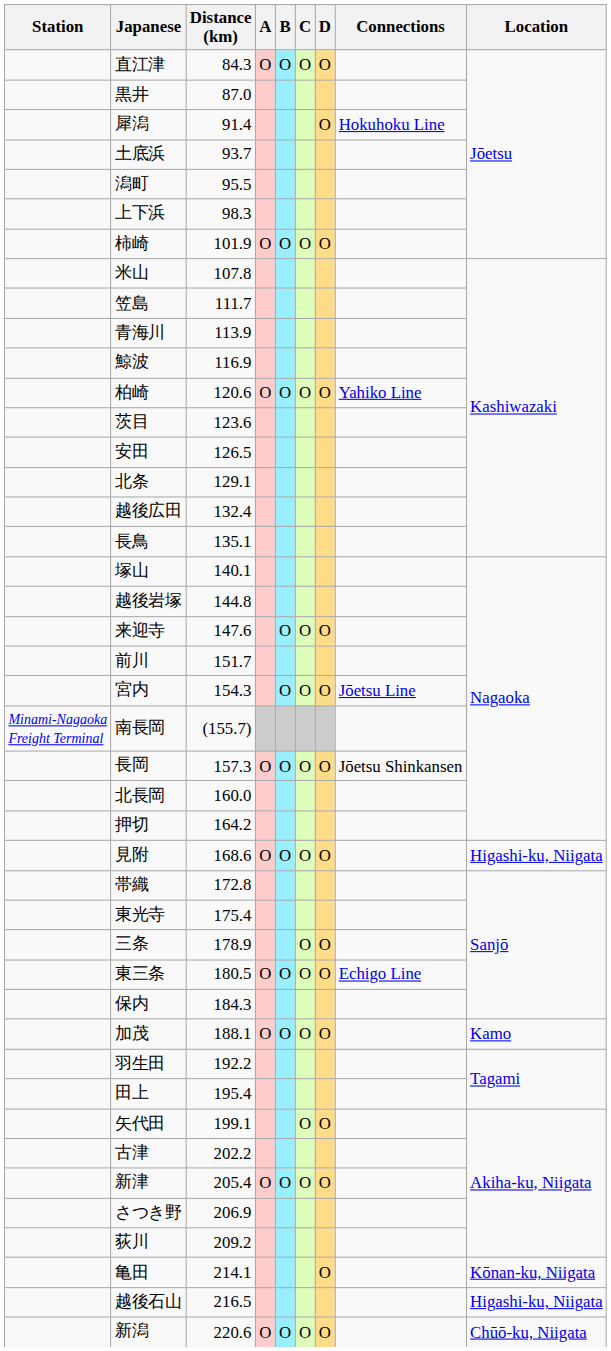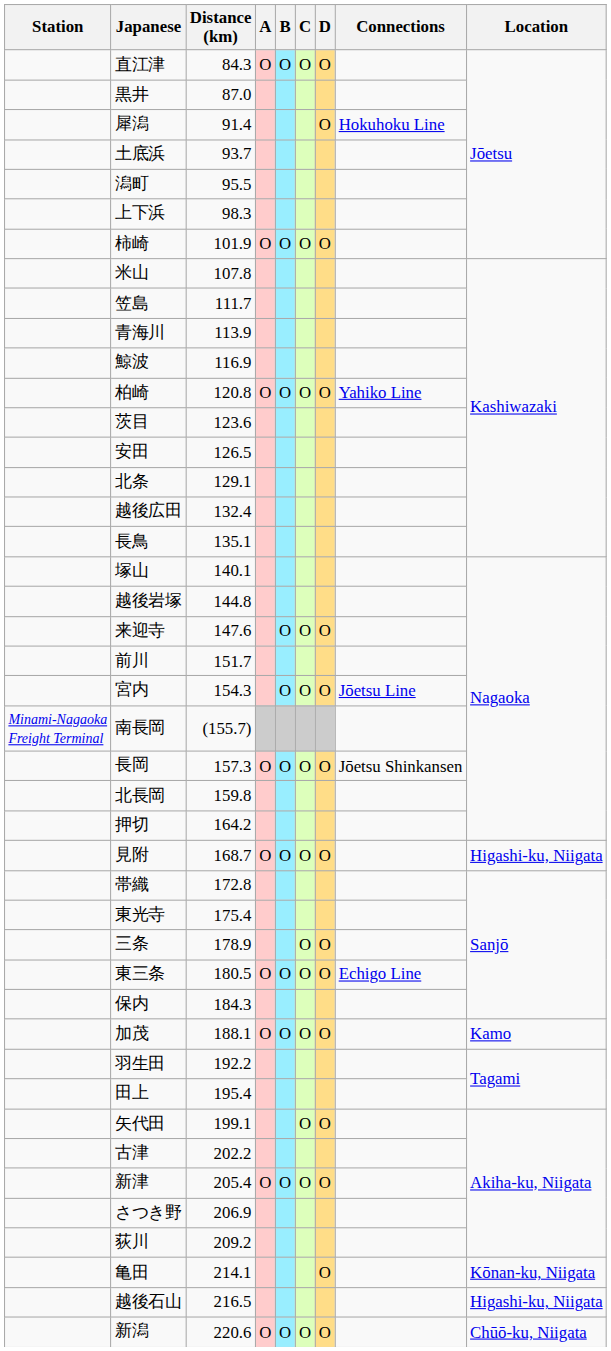柏崎 | Distance (km): 120.6 -> 120.8
北長岡 | Distance (km): 160.0 -> 159.8
見附 | Distance (km): 168.6 -> 168.7
